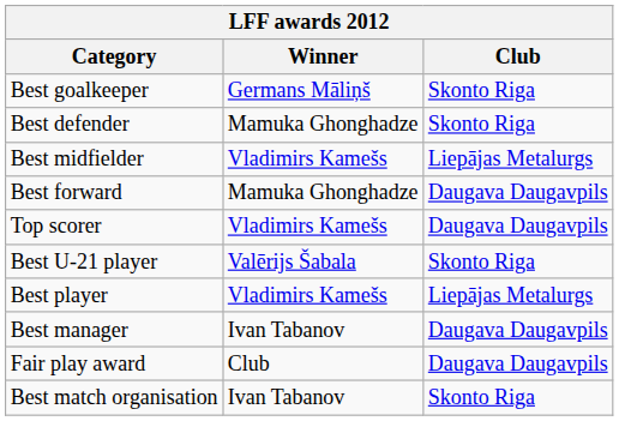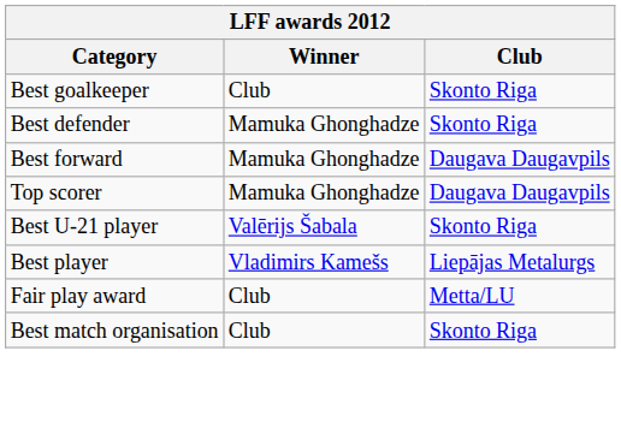Best goalkeeper | Winner: Germans Māliņš -> Club
- row: Best midfielder | Vladimirs Kamešs | Liepājas Metalurgs
Top scorer | Winner: Vladimirs Kamešs -> Mamuka Ghonghadze
- row: Best manager | Ivan Tabanov | Daugava Daugavpils
Fair play award | Club: Daugava Daugavpils -> Metta/LU
Best match organisation | Winner: Ivan Tabanov -> Club
